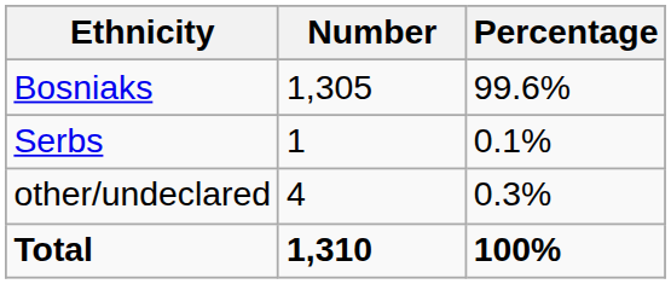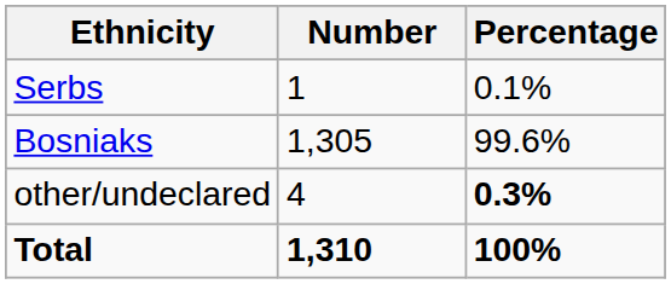rows swapped: Bosniaks <-> Serbs
other/undeclared | Percentage: normal -> bold
